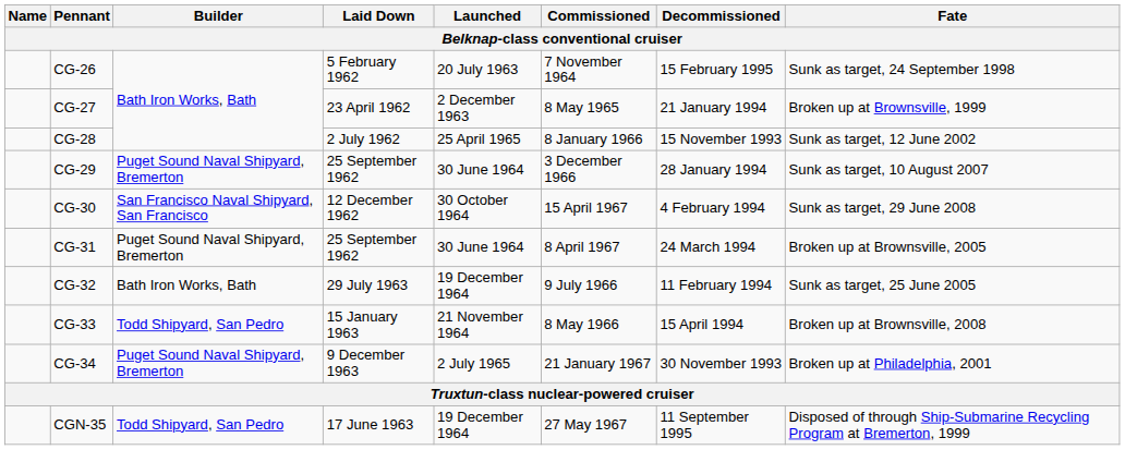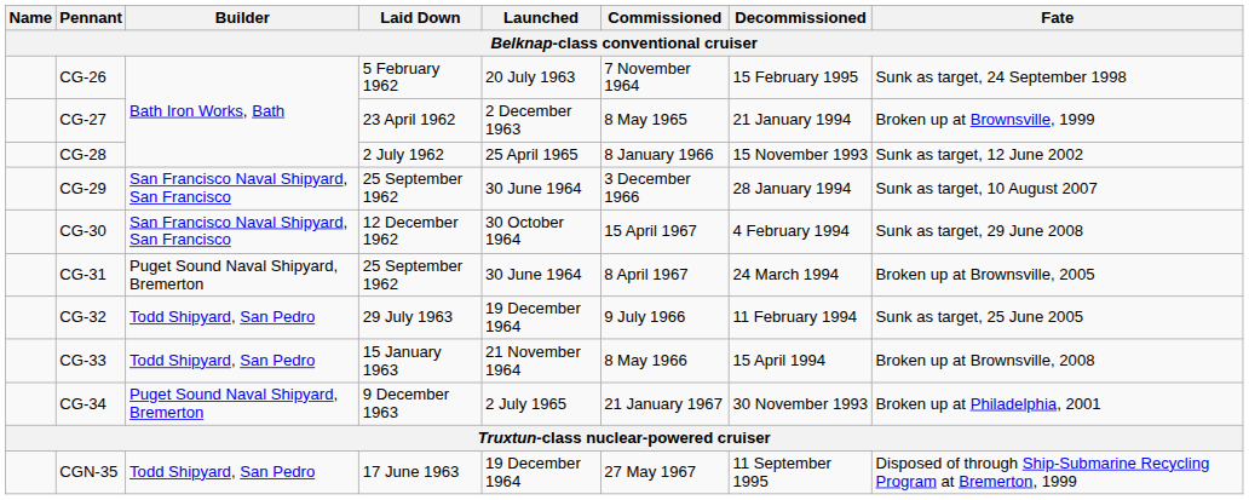CG-29 | Builder: Puget Sound Naval Shipyard, Bremerton -> San Francisco Naval Shipyard, San Francisco
CG-32 | Builder: Bath Iron Works, Bath -> Todd Shipyard, San Pedro
